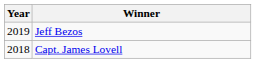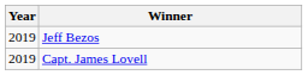Capt. James Lovell | Year: 2018 -> 2019
